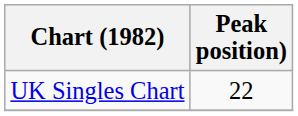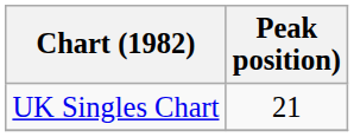UK Singles Chart | Peak position): 22 -> 21
